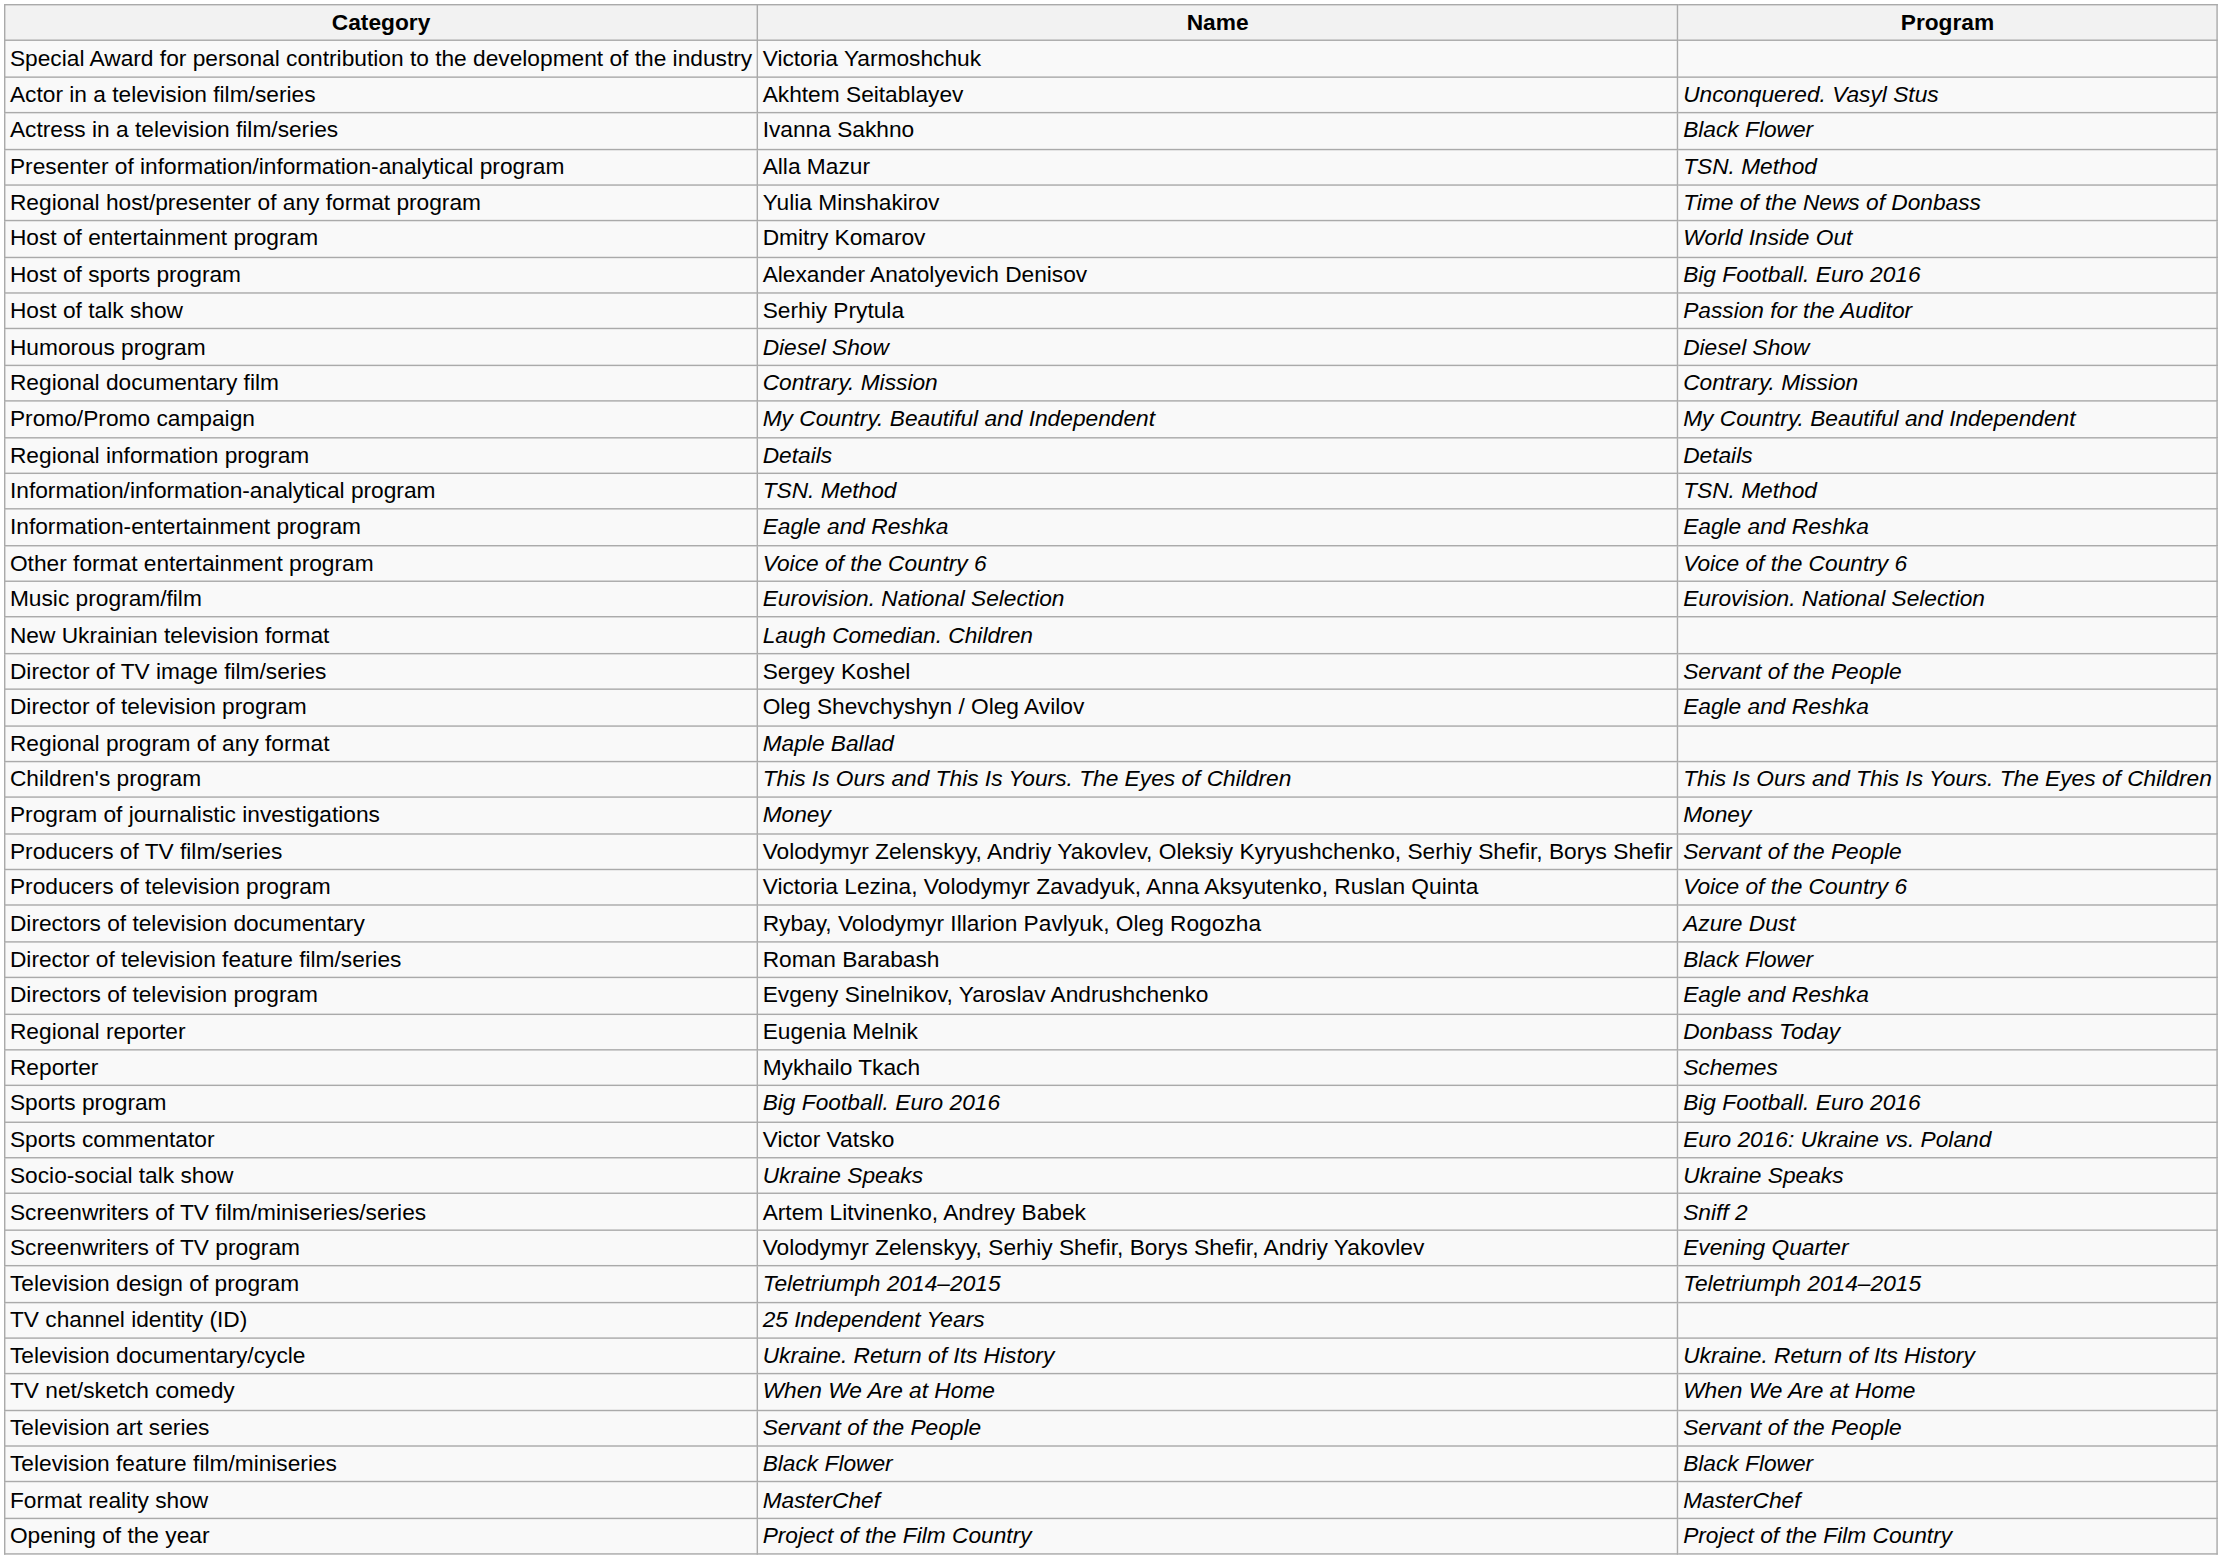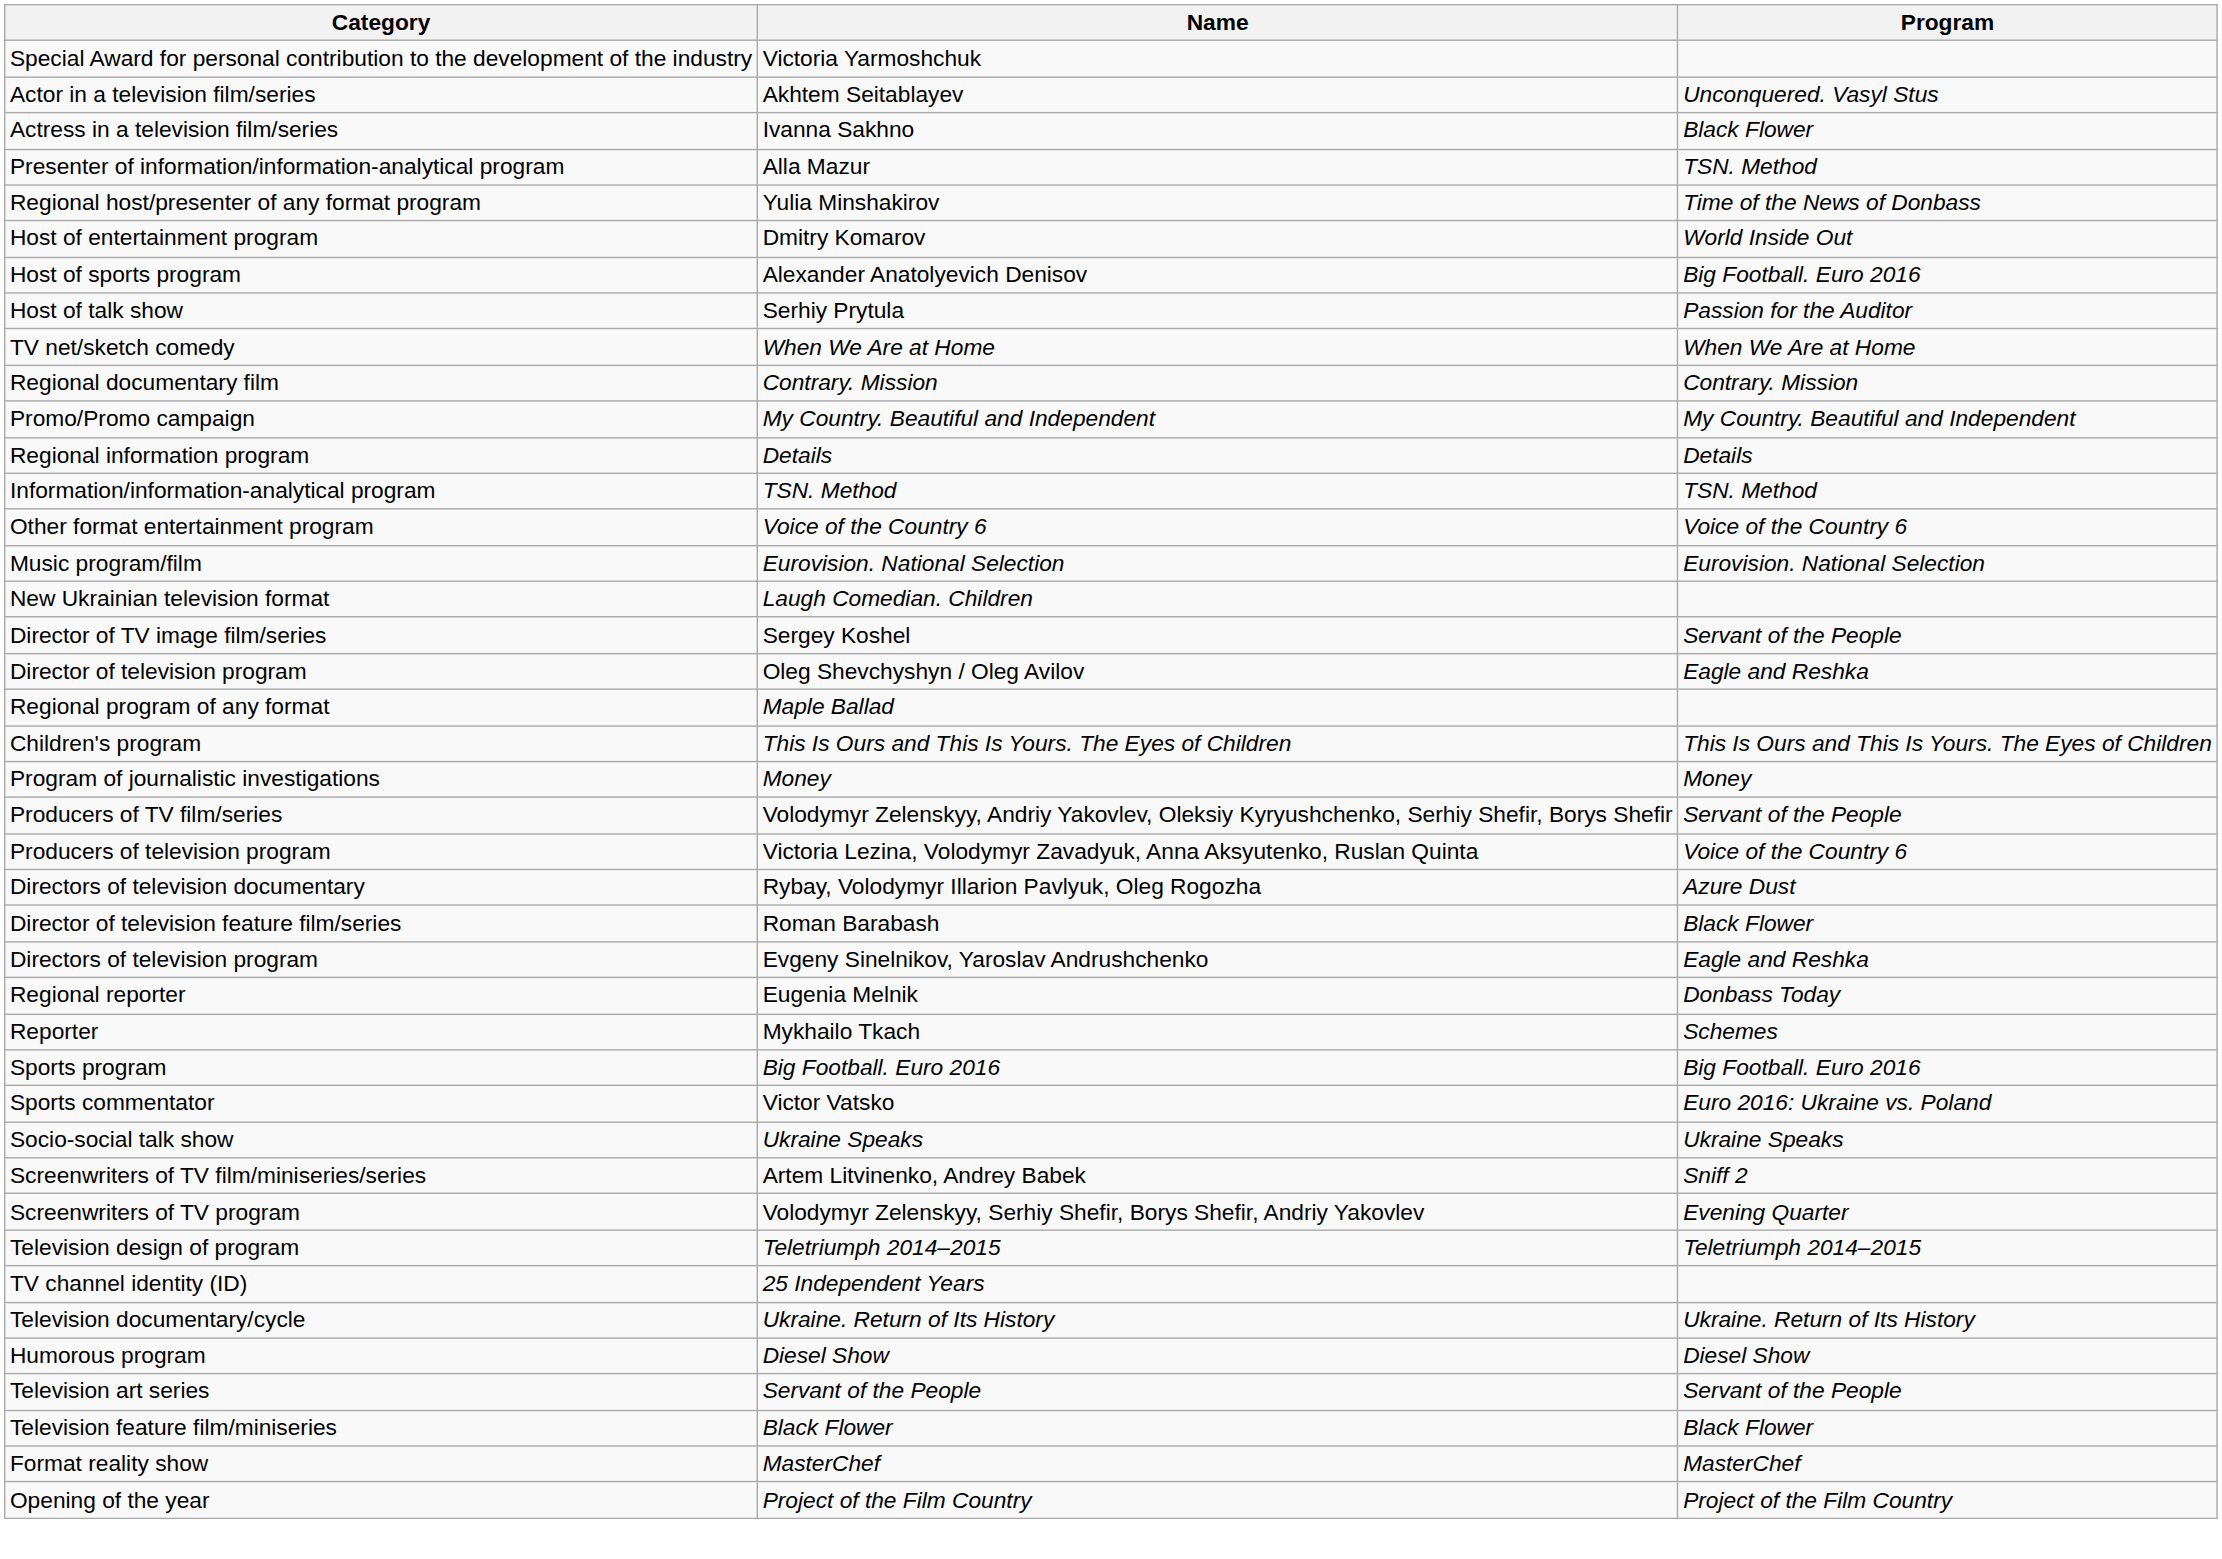rows swapped: Humorous program <-> TV net/sketch comedy
- row: Information-entertainment program | Eagle and Reshka | Eagle and Reshka
